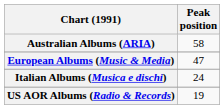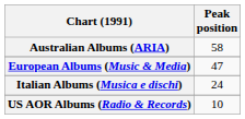US AOR Albums (Radio & Records) | Peak position: 19 -> 10
